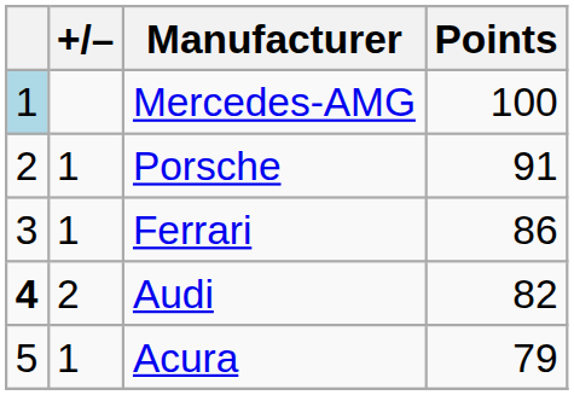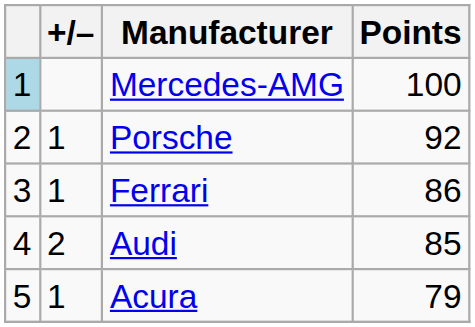Porsche | Points: 91 -> 92
Audi | column 1: bold -> normal
Audi | Points: 82 -> 85
